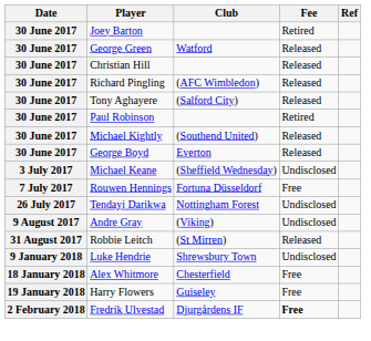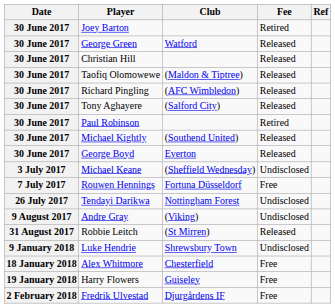+ row: 30 June 2017 | Taofiq Olomowewe | (Maldon & Tiptree) | Released
Fredrik Ulvestad | Fee: bold -> normal
